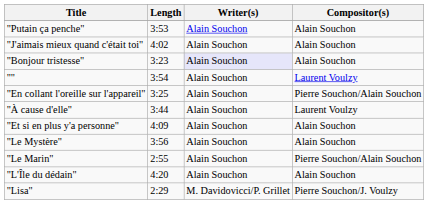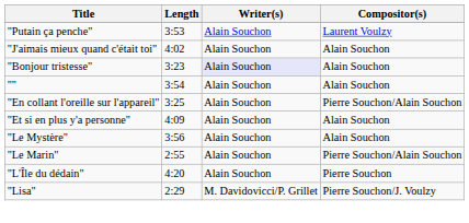"Putain ça penche" | Compositor(s): Alain Souchon -> Laurent Voulzy
"" | Compositor(s): Laurent Voulzy -> Alain Souchon
- row: "À cause d'elle" | 3:44 | Alain Souchon | Laurent Voulzy
"L'Île du dédain" | Compositor(s): Alain Souchon -> Pierre Souchon
